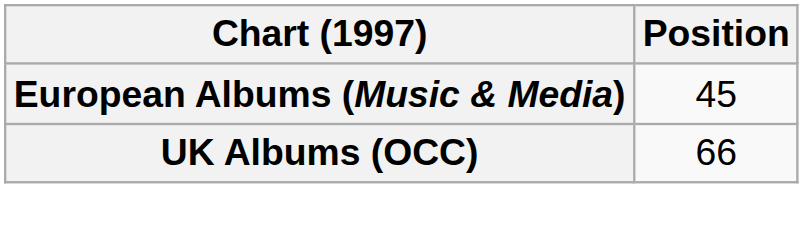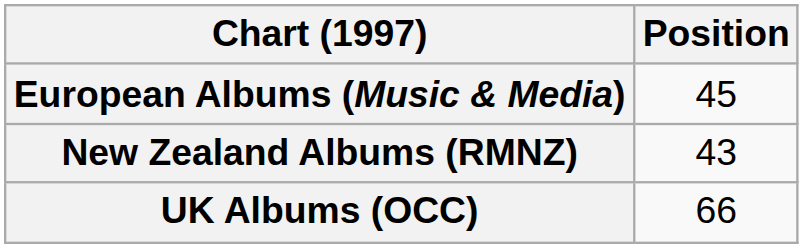+ row: New Zealand Albums (RMNZ) | 43
